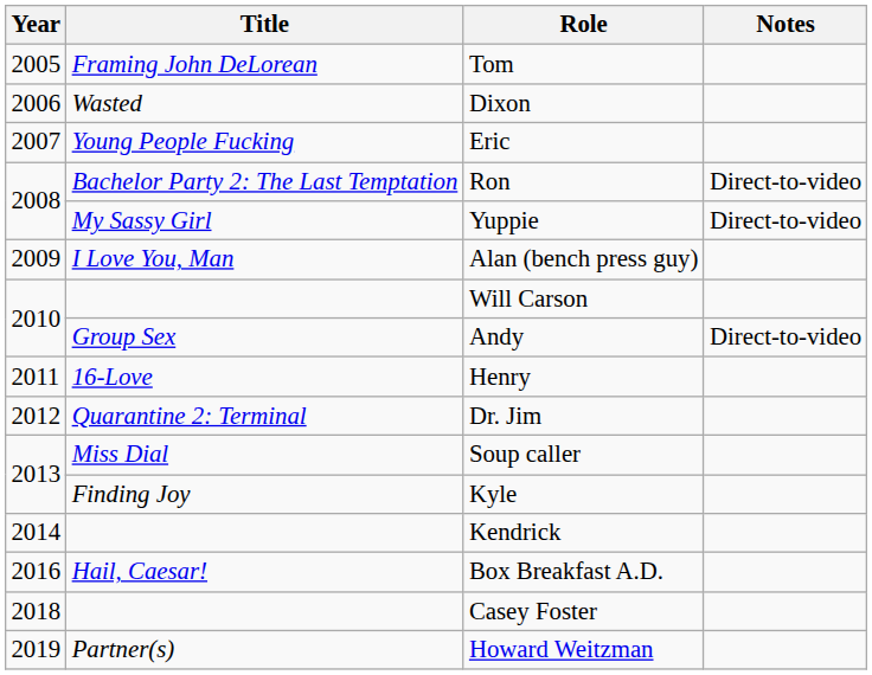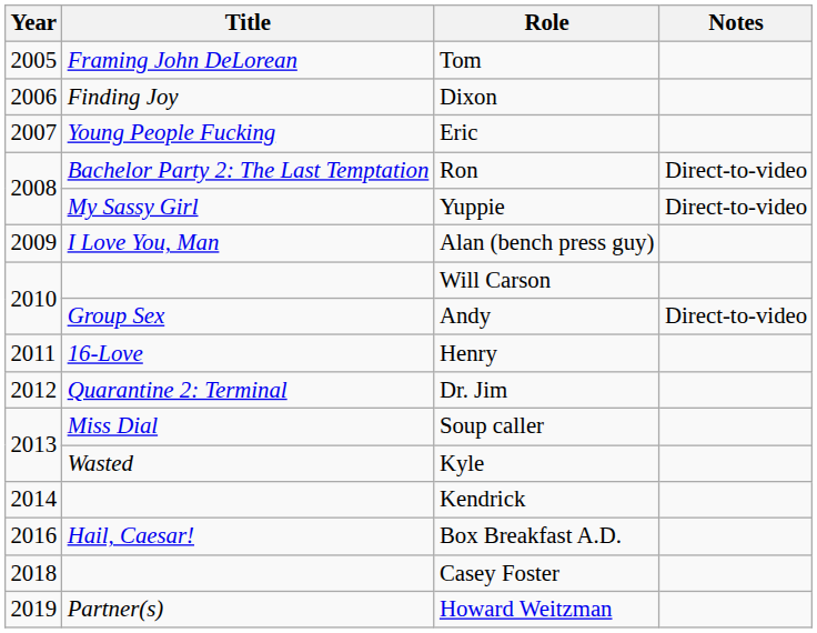Dixon | Title: Wasted -> Finding Joy
Kyle | Title: Finding Joy -> Wasted
